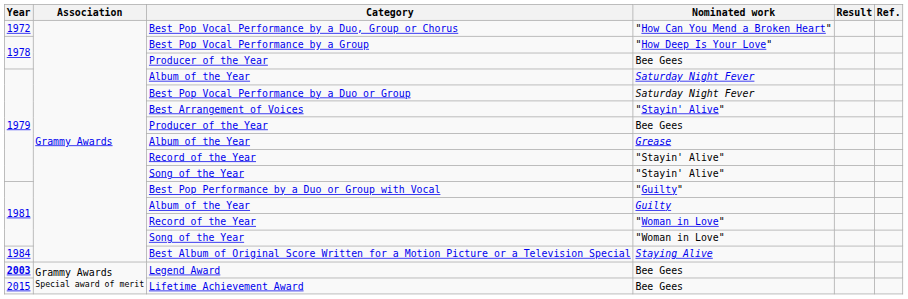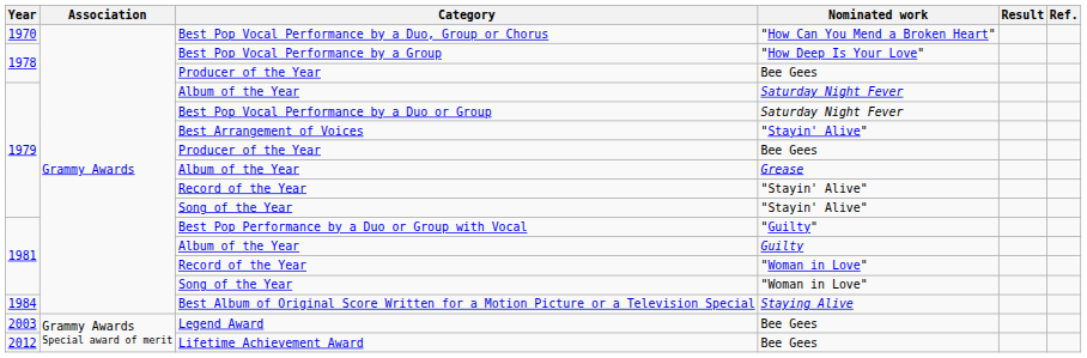Best Pop Vocal Performance by a Duo, Group or Chorus | Year: 1972 -> 1970
Legend Award | Year: bold -> normal
Lifetime Achievement Award | Year: 2015 -> 2012
